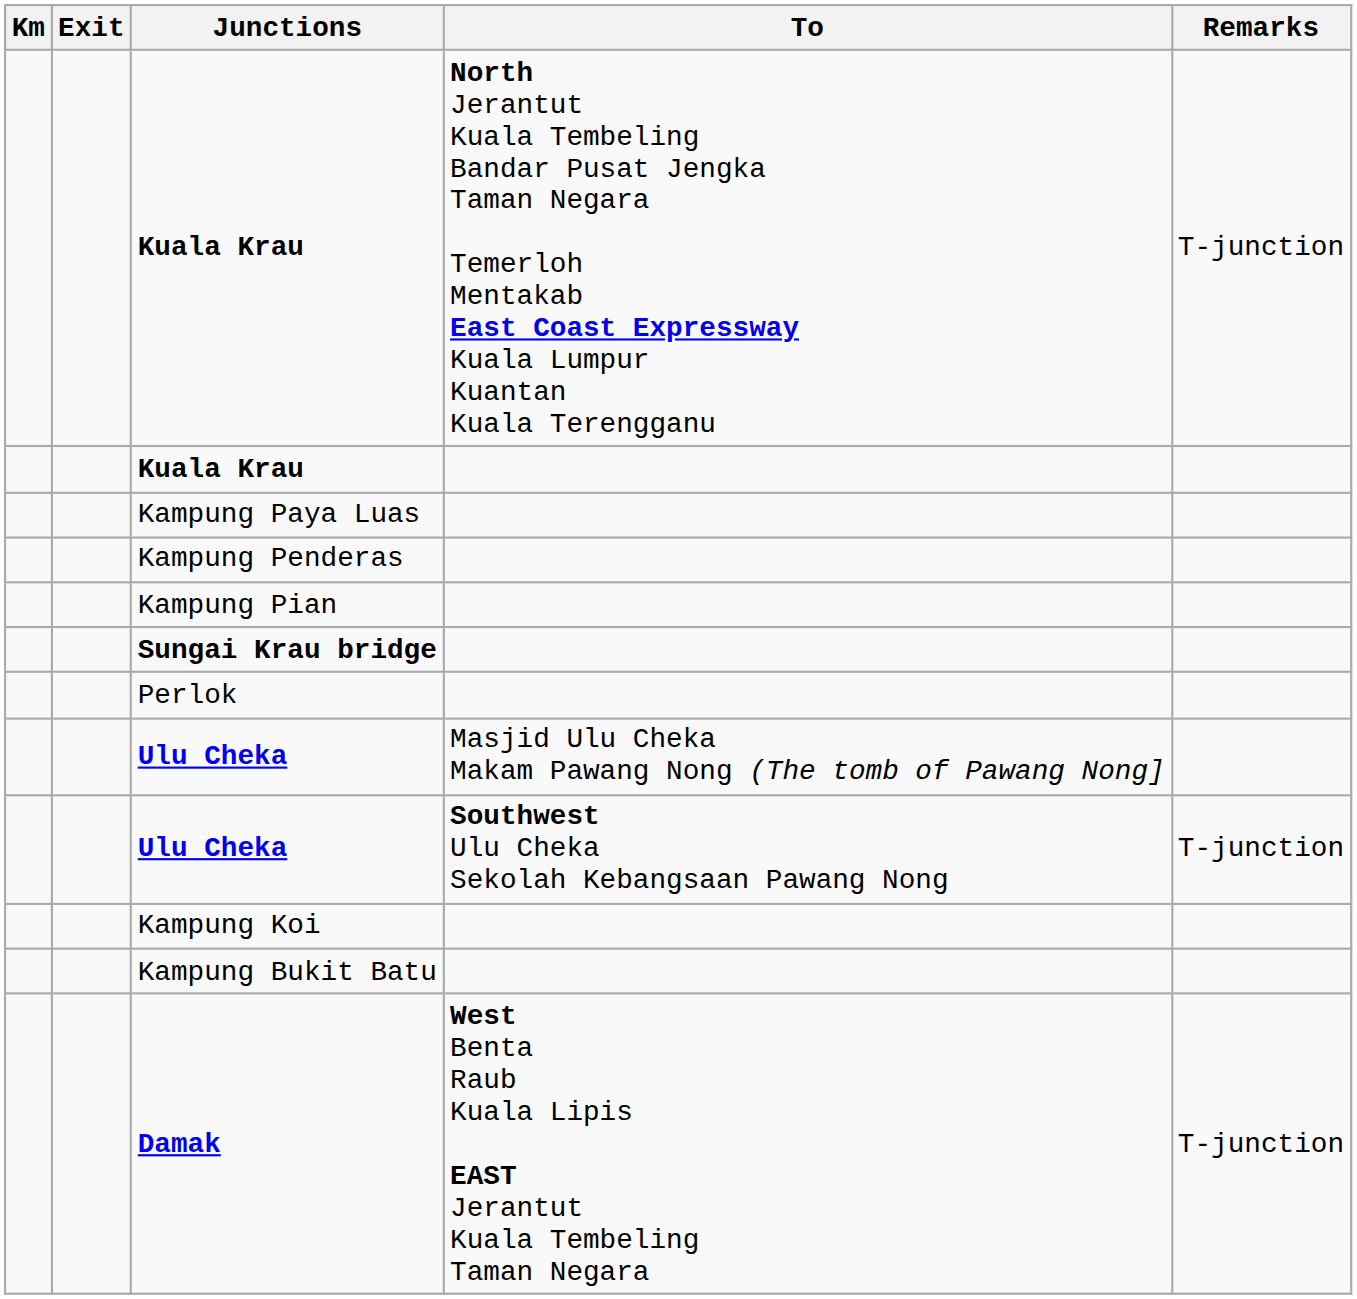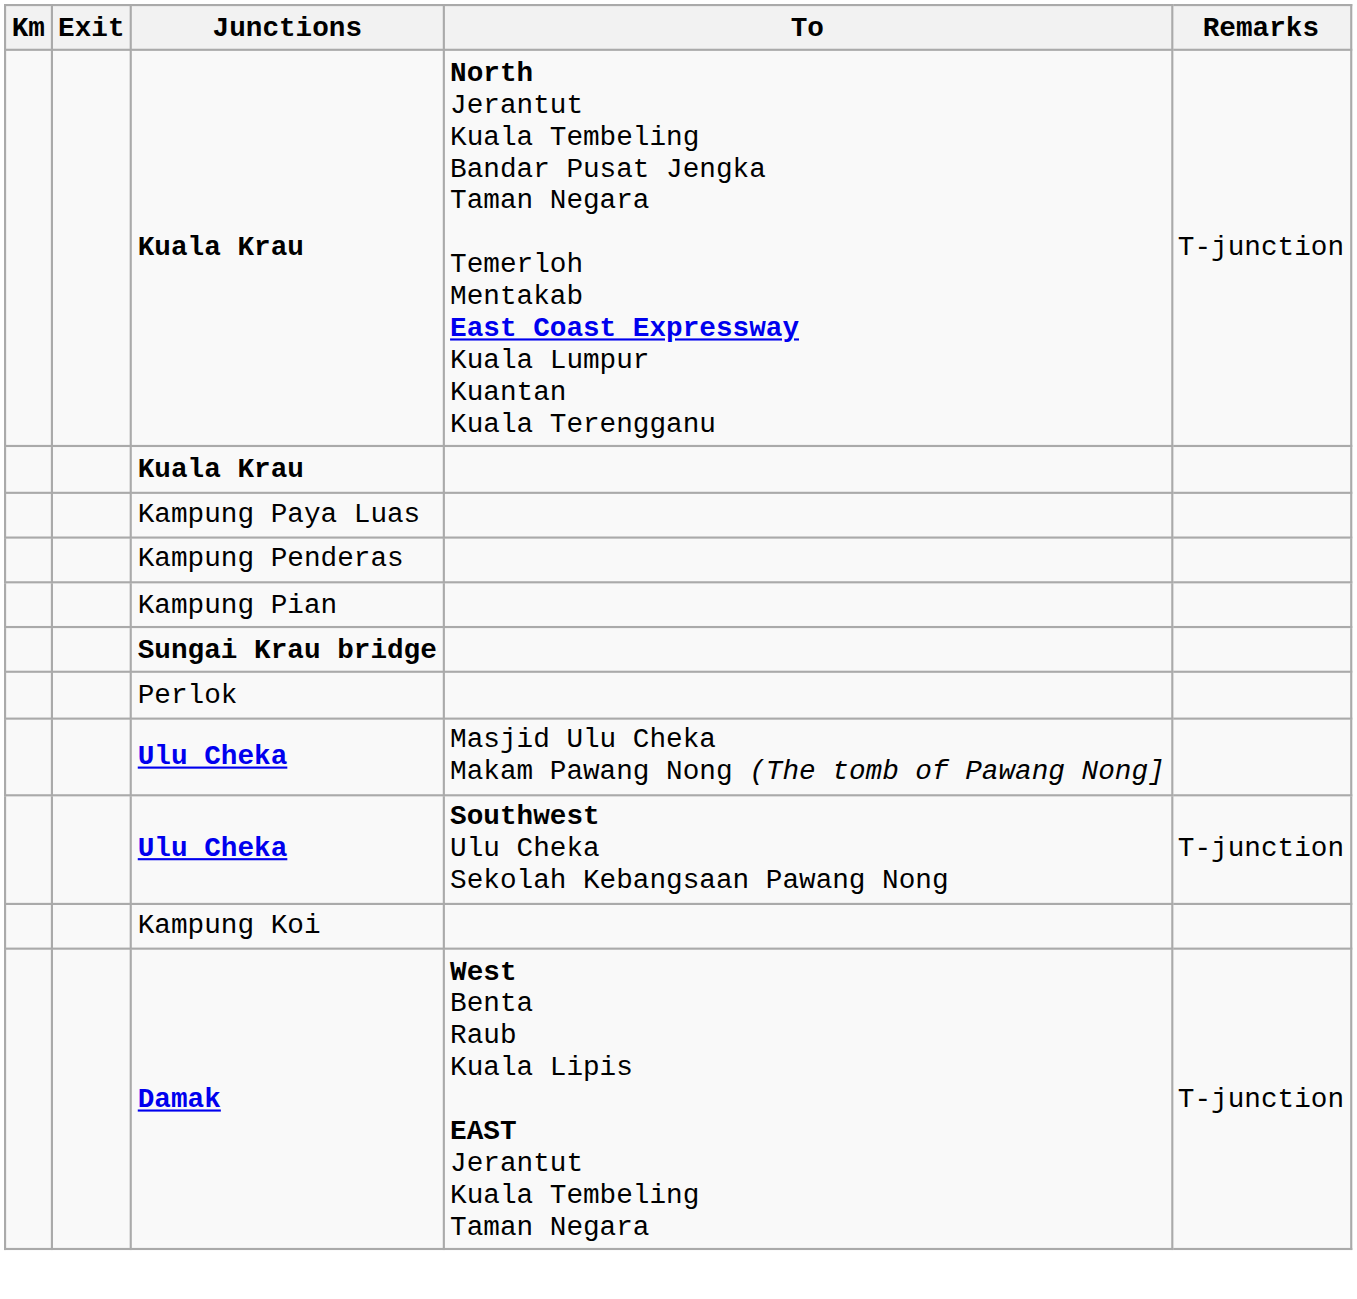- row: Kampung Bukit Batu
